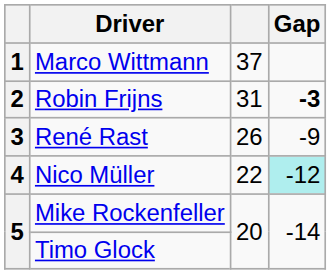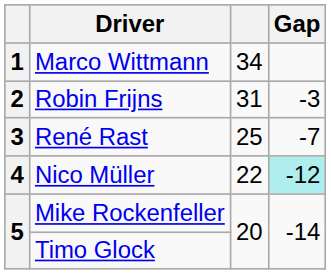Marco Wittmann | column 3: 37 -> 34
Robin Frijns | Gap: bold -> normal
René Rast | column 3: 26 -> 25
René Rast | Gap: -9 -> -7
